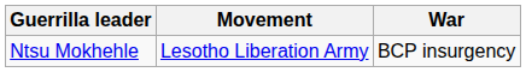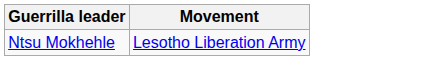- column: War | BCP insurgency
